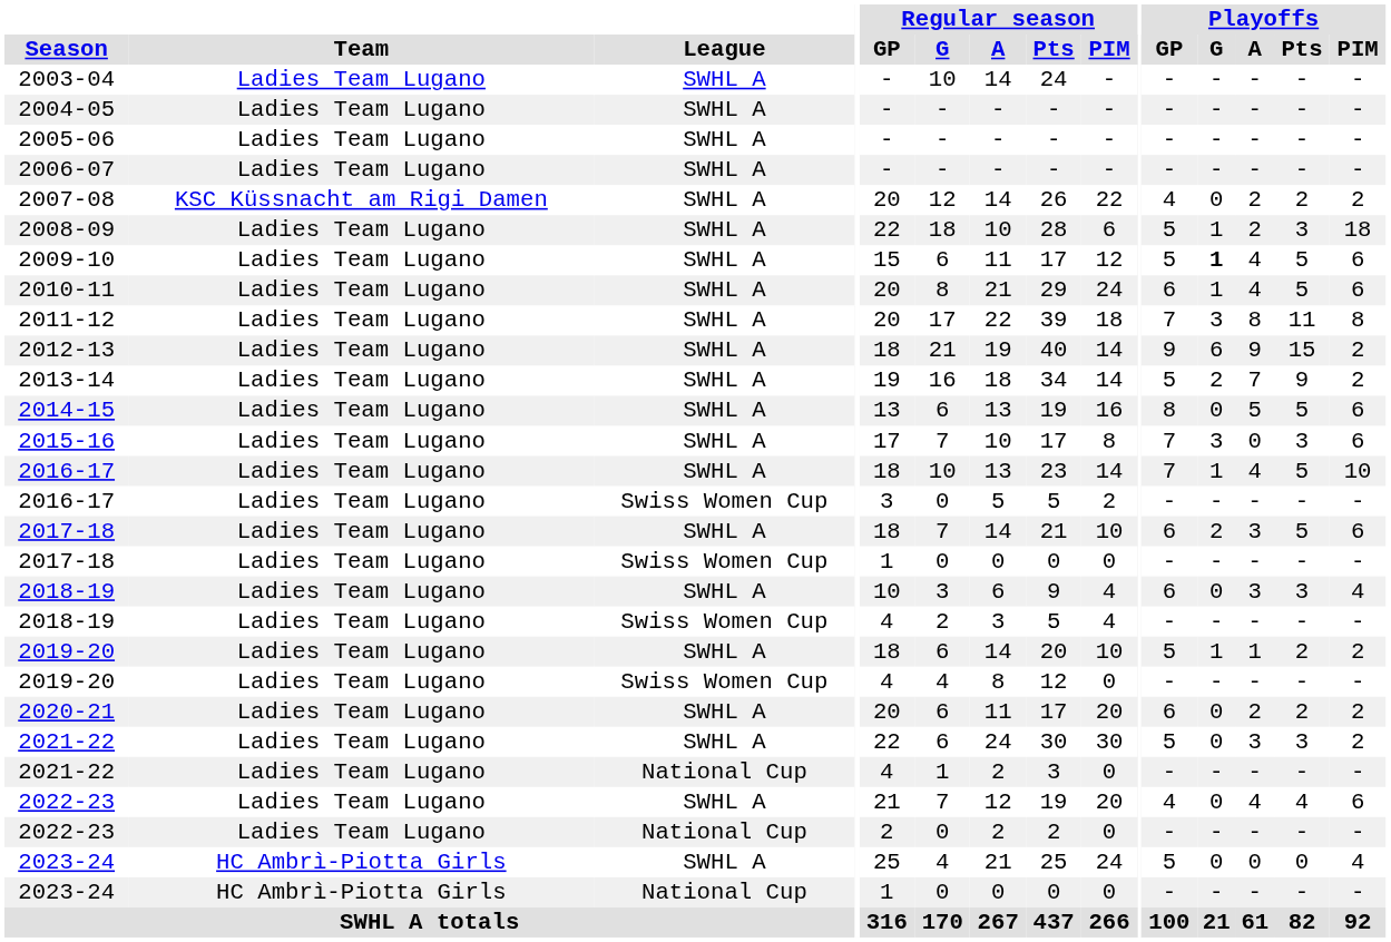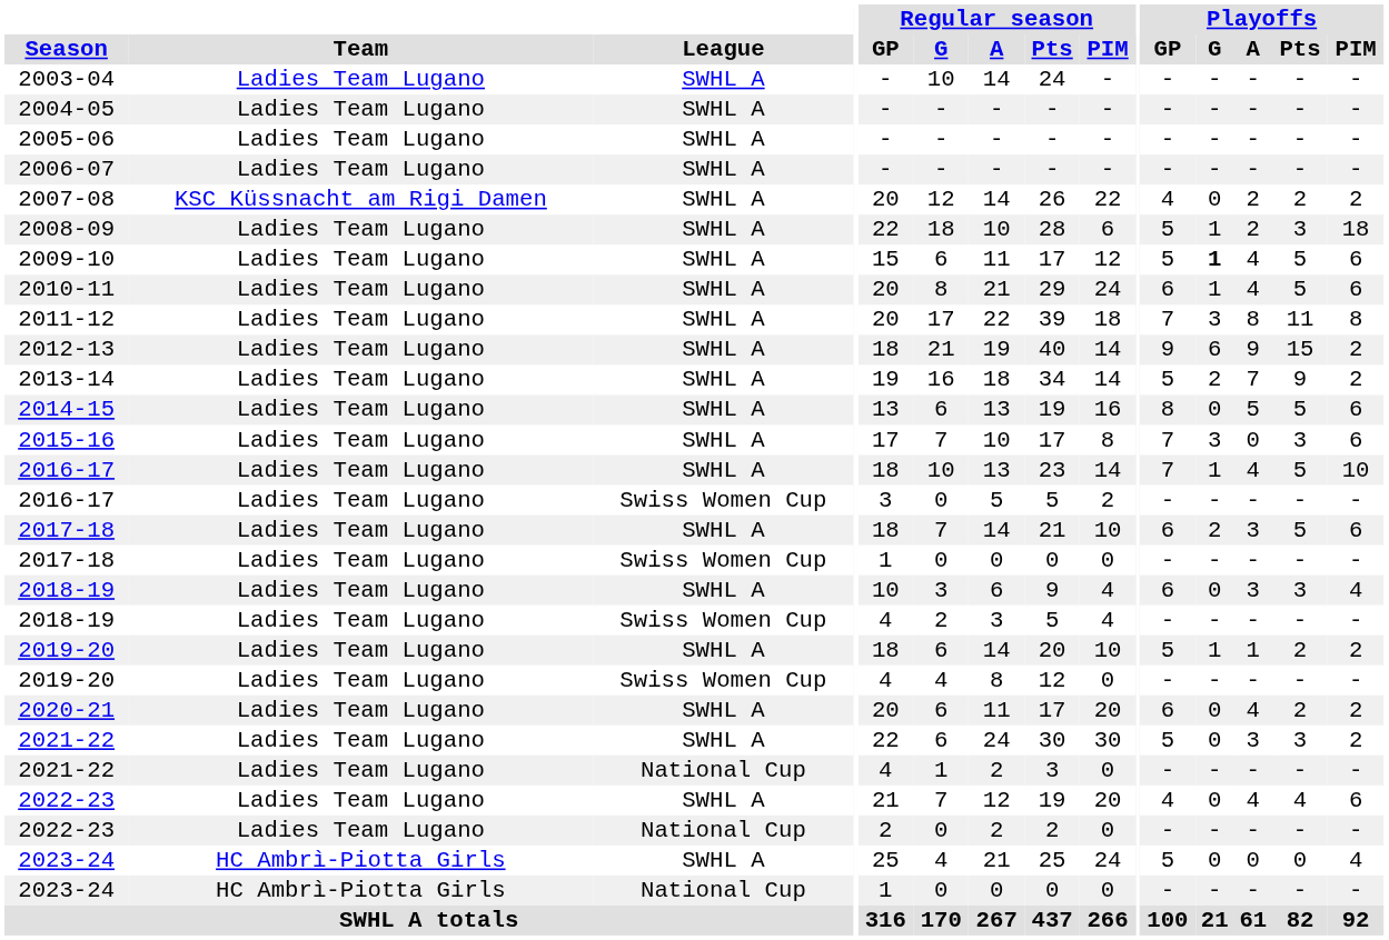2020-21 | Playoffs / A: 2 -> 4
